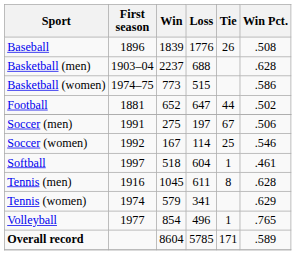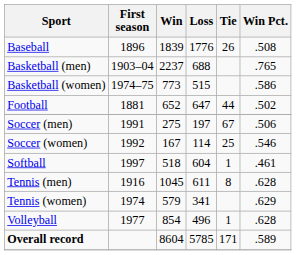Basketball (men) | Win Pct.: .628 -> .765
Volleyball | Win Pct.: .765 -> .628
